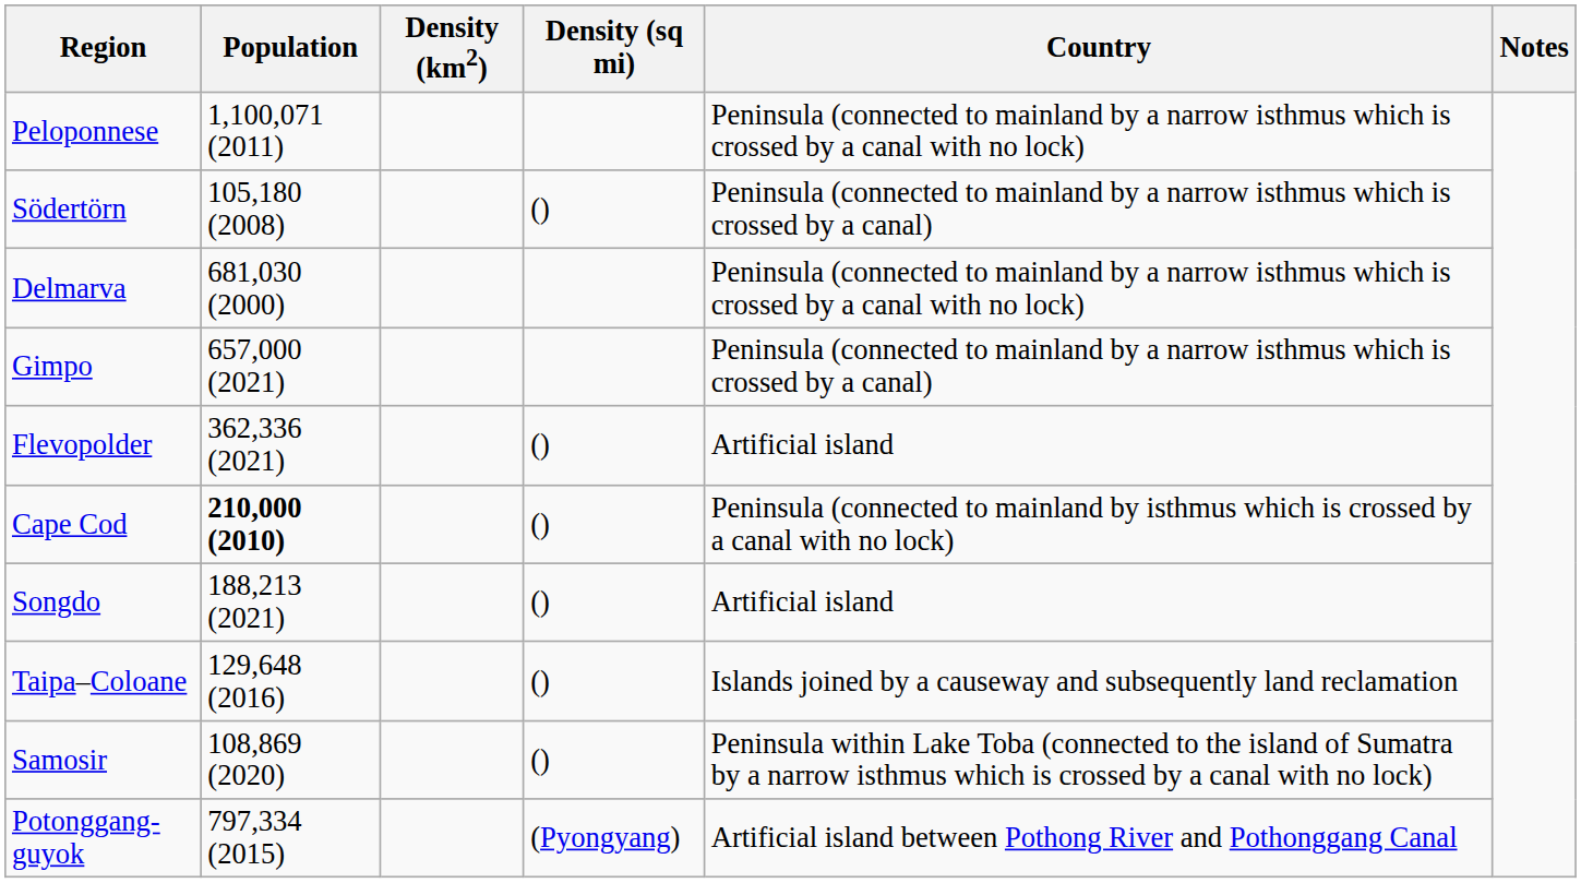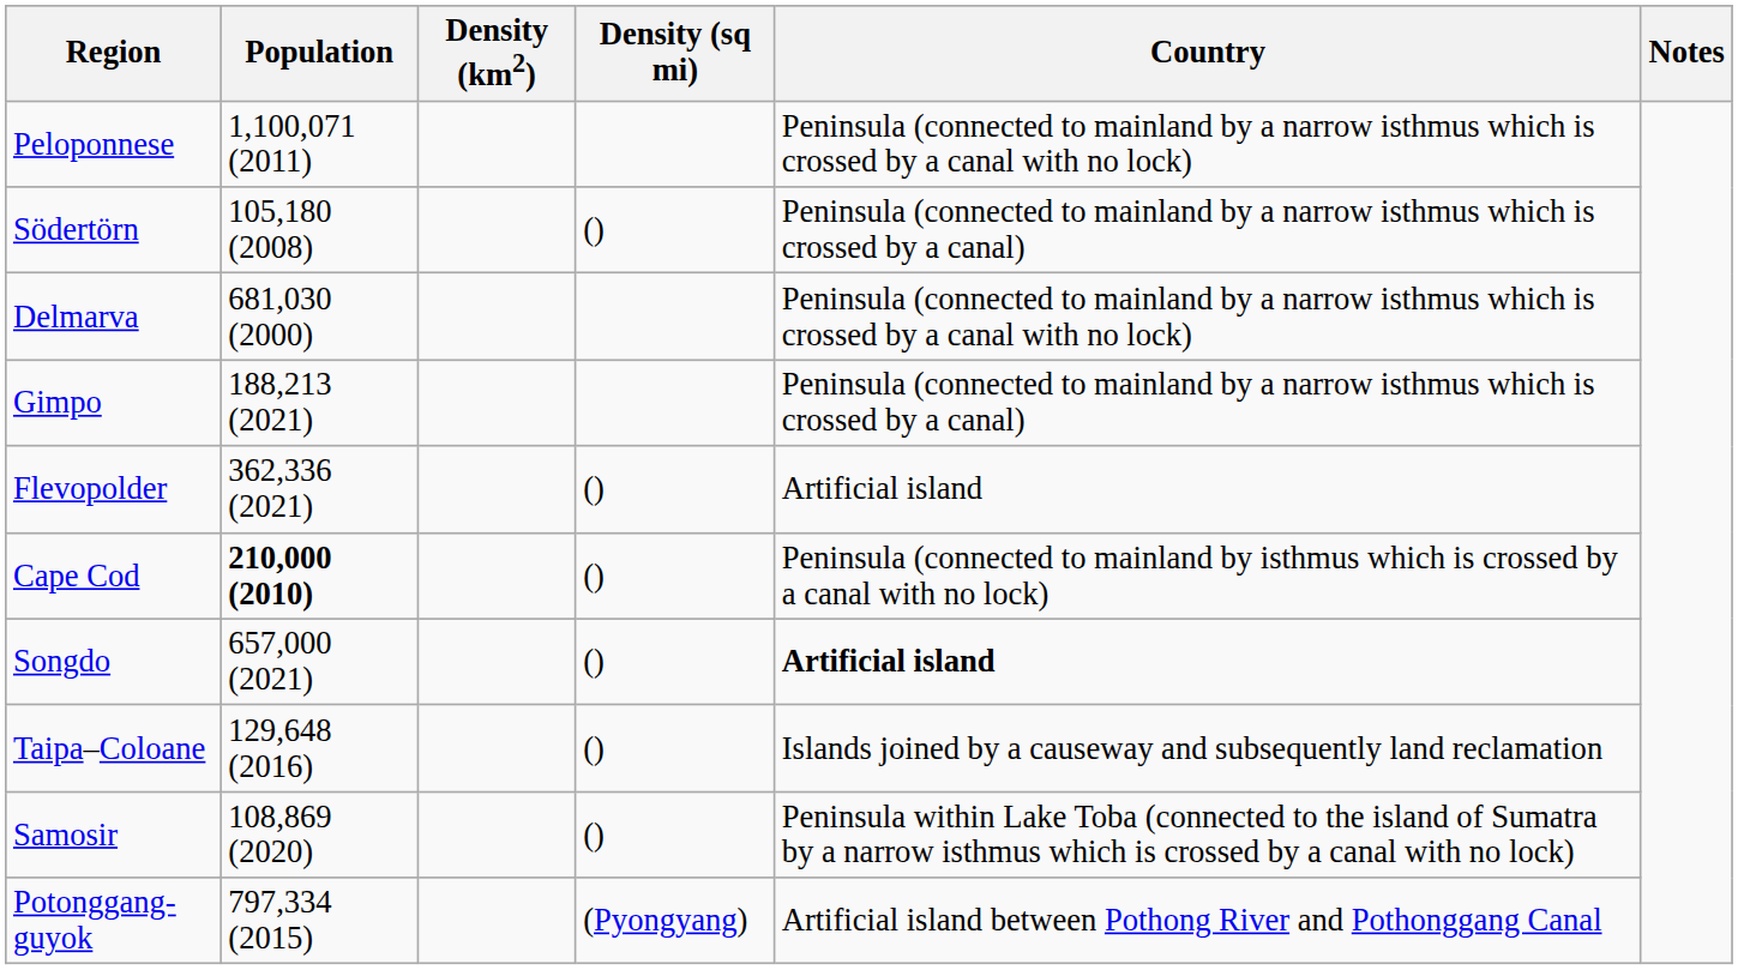Gimpo | Population: 657,000 (2021) -> 188,213 (2021)
Songdo | Population: 188,213 (2021) -> 657,000 (2021)
Songdo | Country: normal -> bold
